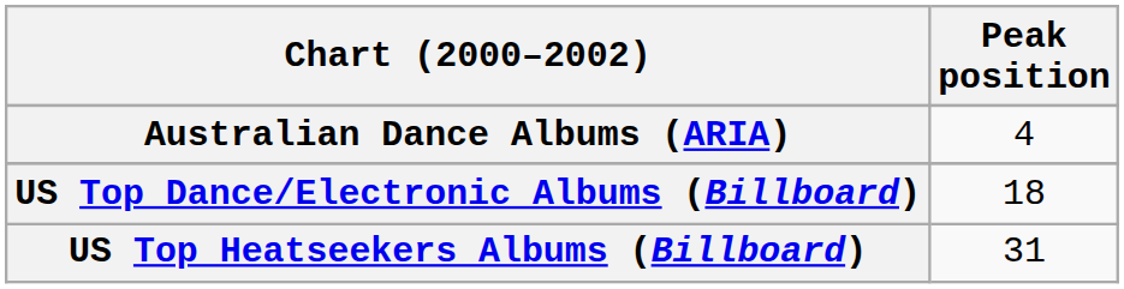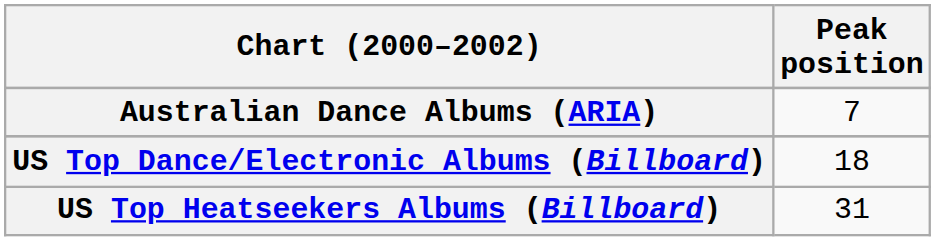Australian Dance Albums (ARIA) | Peak position: 4 -> 7
